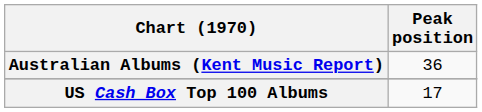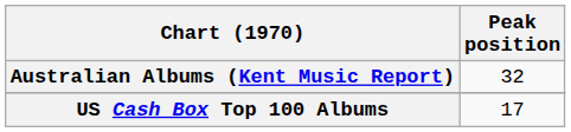Australian Albums (Kent Music Report) | Peak position: 36 -> 32
